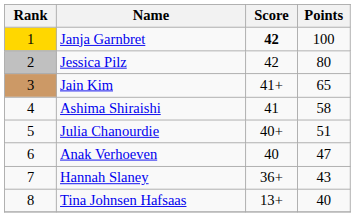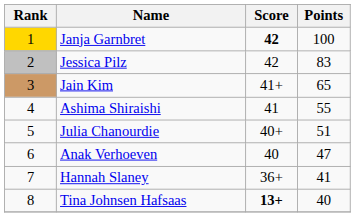Jessica Pilz | Points: 80 -> 83
Ashima Shiraishi | Points: 58 -> 55
Hannah Slaney | Points: 43 -> 41
Tina Johnsen Hafsaas | Score: normal -> bold
